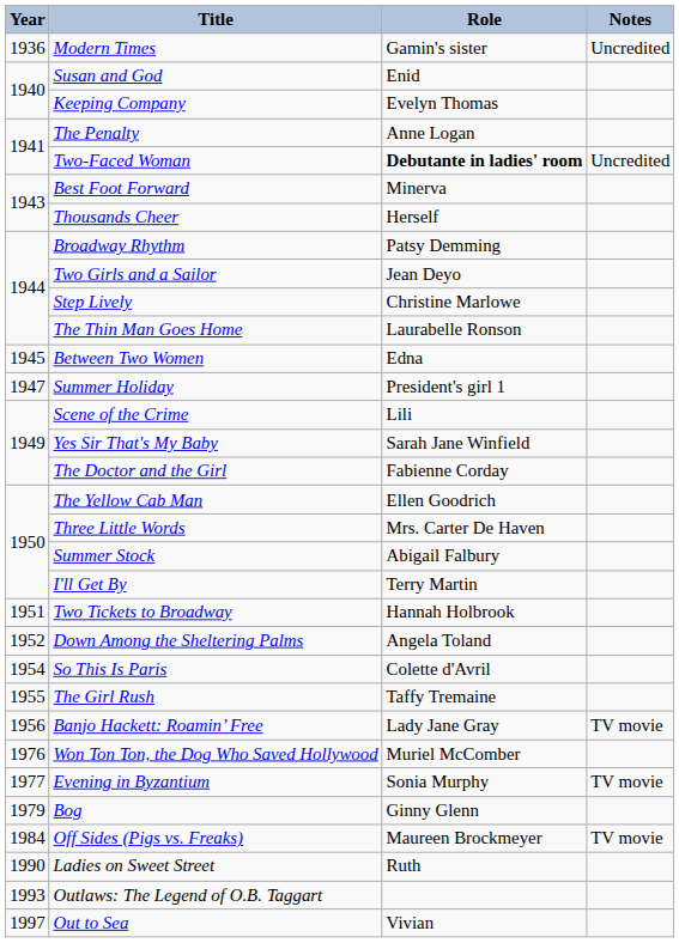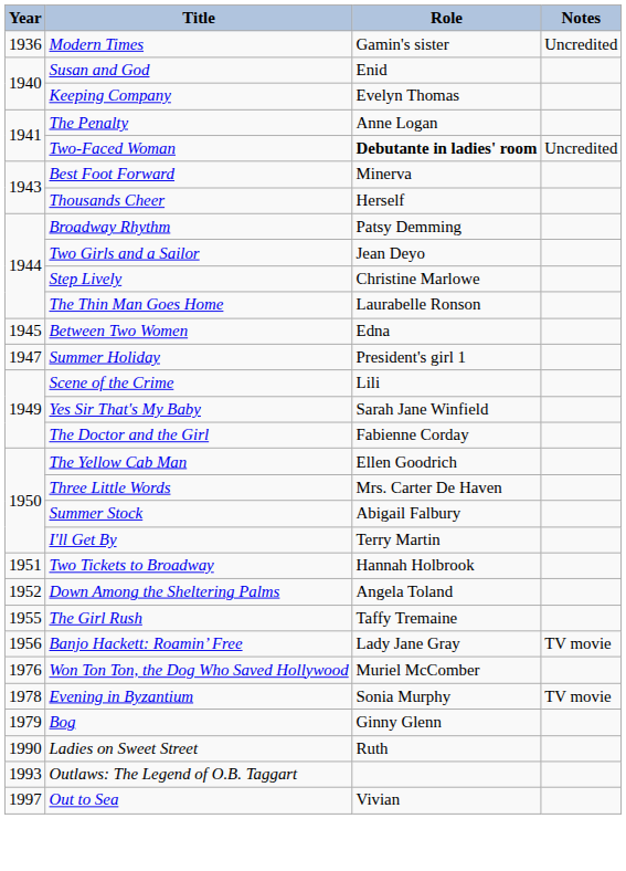- row: 1954 | So This Is Paris | Colette d'Avril
Evening in Byzantium | Year: 1977 -> 1978
- row: 1984 | Off Sides (Pigs vs. Freaks) | Maureen Brockmeyer | TV movie
